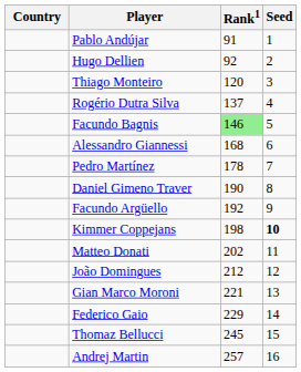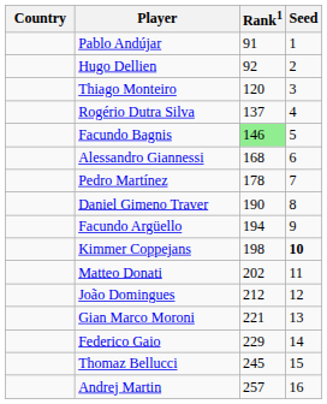Facundo Argüello | Rank1: 192 -> 194
